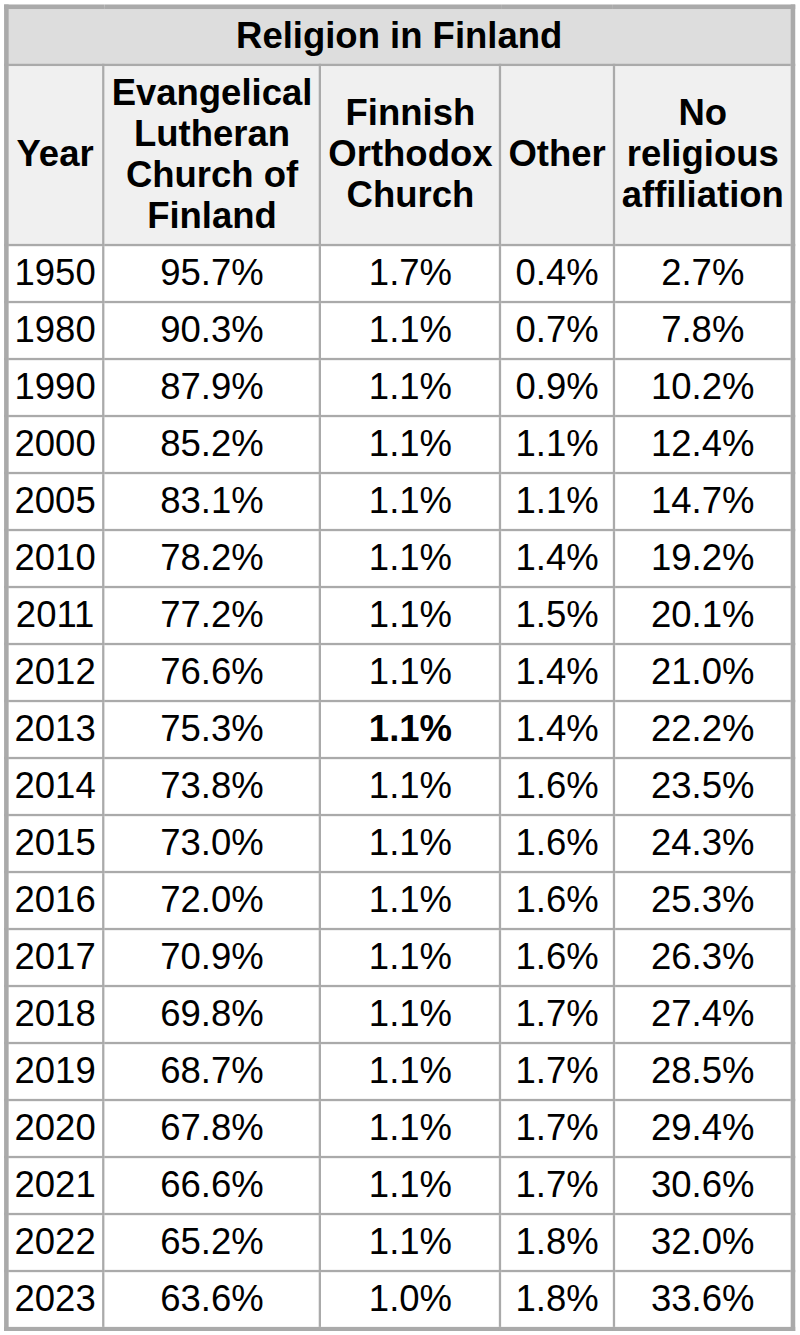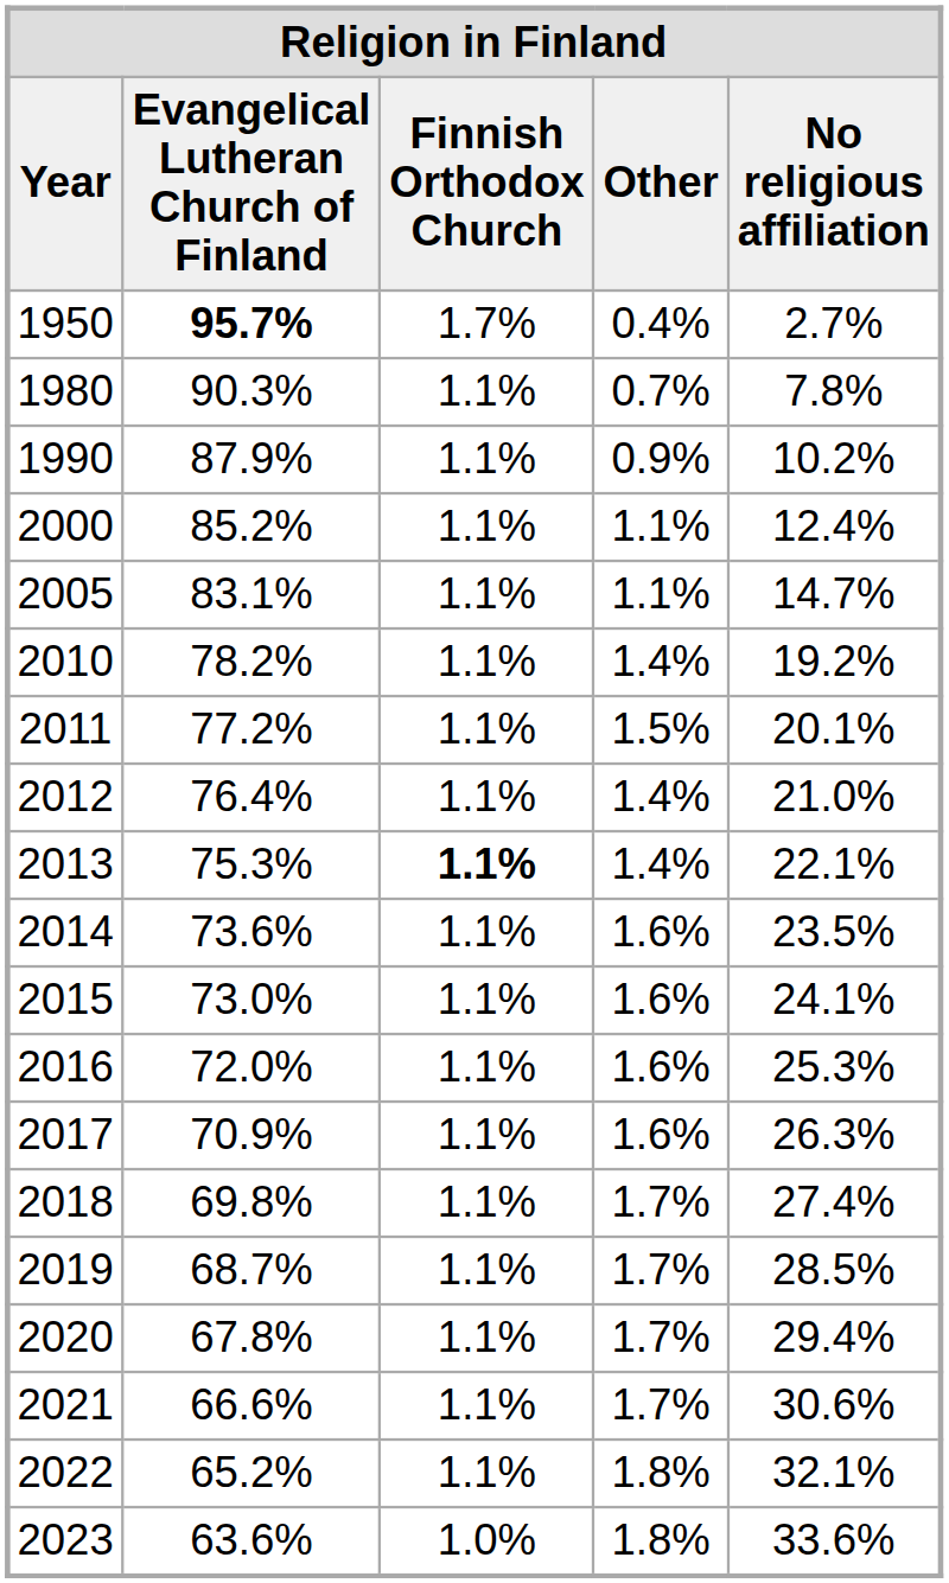1950 | Evangelical Lutheran Church of Finland: normal -> bold
2012 | Evangelical Lutheran Church of Finland: 76.6% -> 76.4%
2013 | No religious affiliation: 22.2% -> 22.1%
2014 | Evangelical Lutheran Church of Finland: 73.8% -> 73.6%
2015 | No religious affiliation: 24.3% -> 24.1%
2022 | No religious affiliation: 32.0% -> 32.1%
